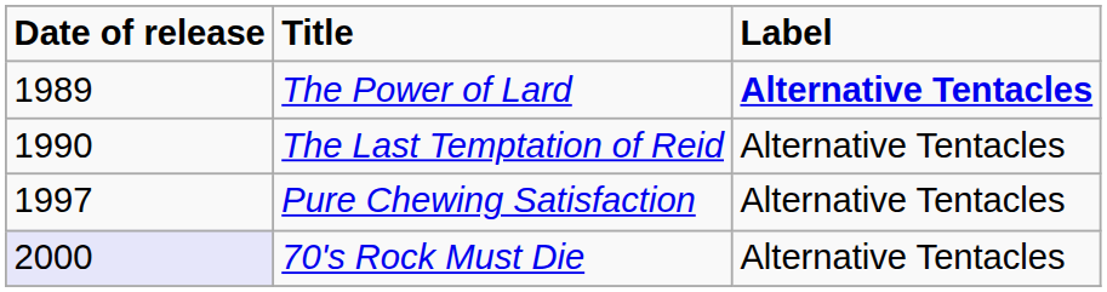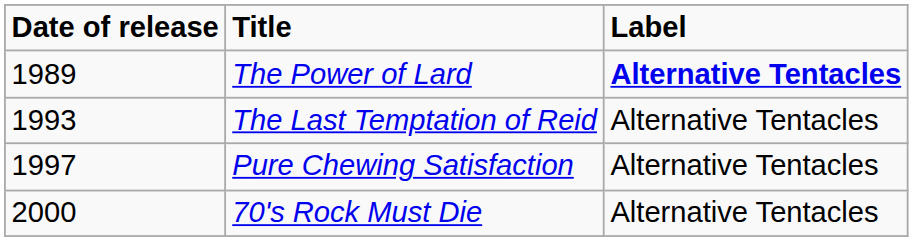The Last Temptation of Reid | Date of release: 1990 -> 1993
70's Rock Must Die | Date of release: lavender background -> no background
